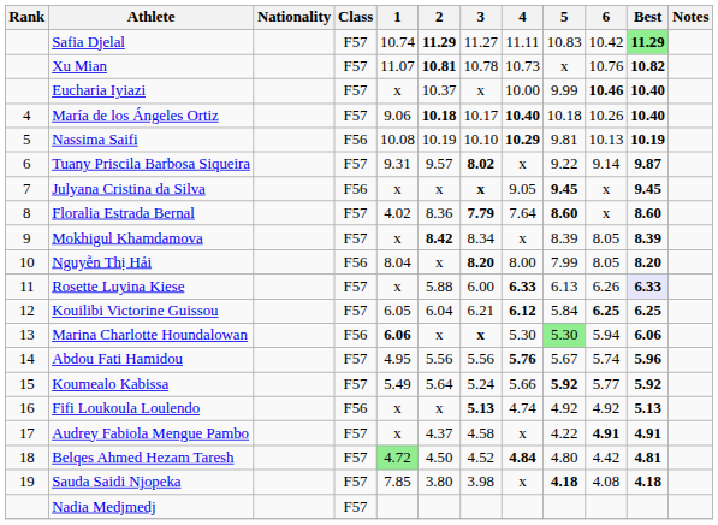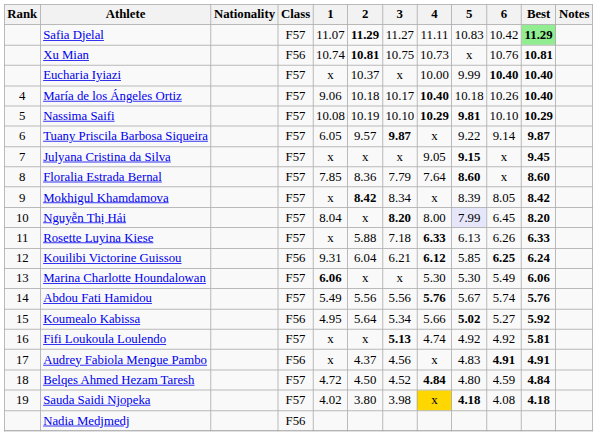Safia Djelal | 1: 10.74 -> 11.07
Xu Mian | Class: F57 -> F56
Xu Mian | 1: 11.07 -> 10.74
Xu Mian | 3: 10.78 -> 10.75
Xu Mian | Best: 10.82 -> 10.81
Eucharia Iyiazi | 6: 10.46 -> 10.40
María de los Ángeles Ortiz | 2: bold -> normal
Nassima Saifi | Class: F56 -> F57
Nassima Saifi | 5: normal -> bold
Nassima Saifi | 6: 10.13 -> 10.10
Nassima Saifi | Best: 10.19 -> 10.29
Tuany Priscila Barbosa Siqueira | 1: 9.31 -> 6.05
Tuany Priscila Barbosa Siqueira | 3: 8.02 -> 9.87
Julyana Cristina da Silva | Class: F56 -> F57
Julyana Cristina da Silva | 3: bold -> normal
Julyana Cristina da Silva | 5: 9.45 -> 9.15
Floralia Estrada Bernal | 1: 4.02 -> 7.85
Floralia Estrada Bernal | 3: bold -> normal
Mokhigul Khamdamova | Best: 8.39 -> 8.42
Nguyễn Thị Hải | Class: F56 -> F57
Nguyễn Thị Hải | 5: no background -> lavender background
Nguyễn Thị Hải | 6: 8.05 -> 6.45
Rosette Luyina Kiese | 3: 6.00 -> 7.18
Rosette Luyina Kiese | Best: lavender background -> no background
Kouilibi Victorine Guissou | Class: F57 -> F56
Kouilibi Victorine Guissou | 1: 6.05 -> 9.31
Kouilibi Victorine Guissou | 5: 5.84 -> 5.85
Kouilibi Victorine Guissou | Best: 6.25 -> 6.24
Marina Charlotte Houndalowan | Class: F56 -> F57
Marina Charlotte Houndalowan | 3: bold -> normal
Marina Charlotte Houndalowan | 5: lightgreen background -> no background
Marina Charlotte Houndalowan | 6: 5.94 -> 5.49
Abdou Fati Hamidou | 1: 4.95 -> 5.49
Abdou Fati Hamidou | Best: 5.96 -> 5.76
Koumealo Kabissa | Class: F57 -> F56
Koumealo Kabissa | 1: 5.49 -> 4.95
Koumealo Kabissa | 3: 5.24 -> 5.34
Koumealo Kabissa | 5: 5.92 -> 5.02
Koumealo Kabissa | 6: 5.77 -> 5.27
Fifi Loukoula Loulendo | Class: F56 -> F57
Fifi Loukoula Loulendo | Best: 5.13 -> 5.81
Audrey Fabiola Mengue Pambo | Class: F57 -> F56
Audrey Fabiola Mengue Pambo | 3: 4.58 -> 4.56
Audrey Fabiola Mengue Pambo | 5: 4.22 -> 4.83
Belqes Ahmed Hezam Taresh | 1: lightgreen background -> no background
Belqes Ahmed Hezam Taresh | 6: 4.42 -> 4.59
Belqes Ahmed Hezam Taresh | Best: 4.81 -> 4.84
Sauda Saidi Njopeka | 1: 7.85 -> 4.02
Sauda Saidi Njopeka | 4: no background -> gold background
Nadia Medjmedj | Class: F57 -> F56
